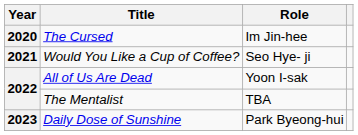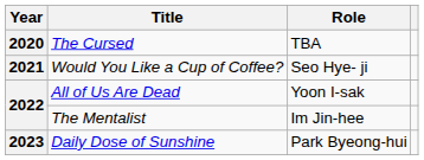The Cursed | Role: Im Jin-hee -> TBA
The Mentalist | Role: TBA -> Im Jin-hee
